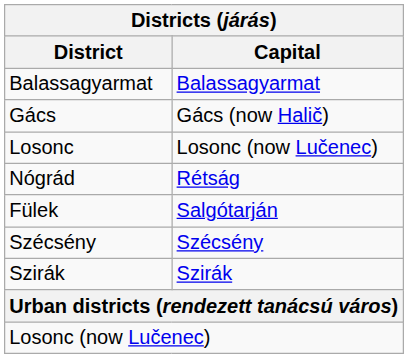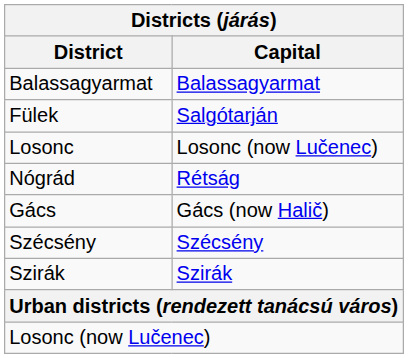rows swapped: Gács <-> Fülek
